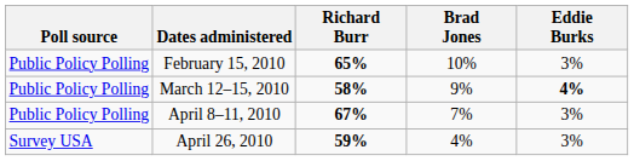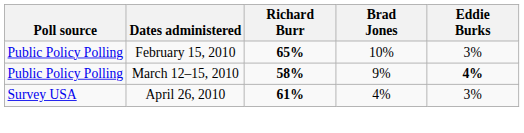- row: Public Policy Polling | April 8–11, 2010 | 67% | 7% | 3%
April 26, 2010 | Richard Burr: 59% -> 61%
